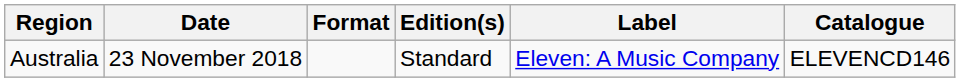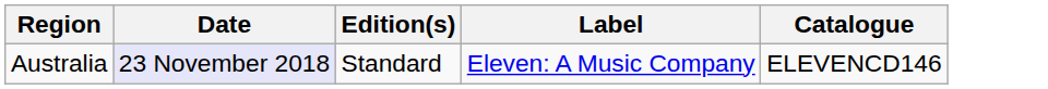- column: Format
Australia | Date: no background -> lavender background
